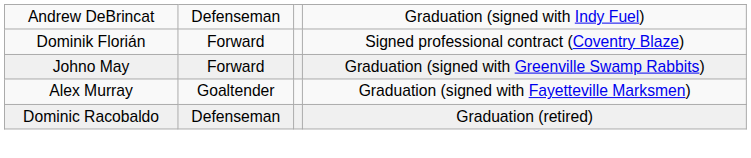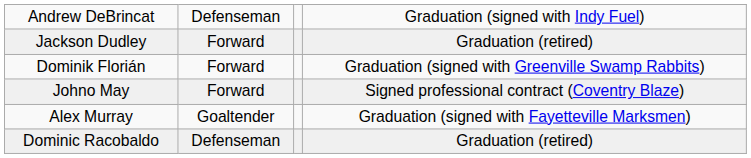+ row: Jackson Dudley | Forward | Graduation (retired)
Dominik Florián | column 4: Signed professional contract (Coventry Blaze) -> Graduation (signed with Greenville Swamp Rabbits)
Johno May | column 4: Graduation (signed with Greenville Swamp Rabbits) -> Signed professional contract (Coventry Blaze)
